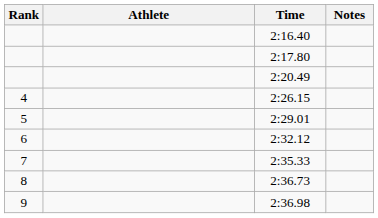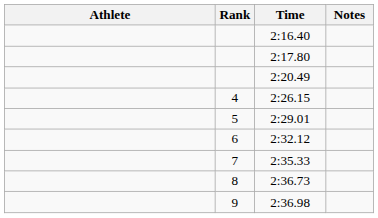columns swapped: Rank <-> Athlete
